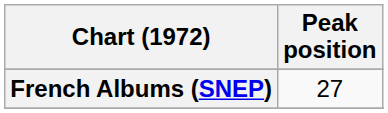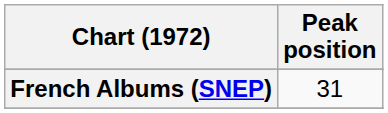French Albums (SNEP) | Peak position: 27 -> 31
